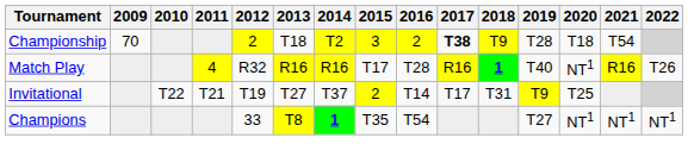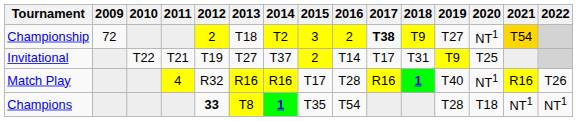Championship | 2009: 70 -> 72
Championship | 2019: T28 -> T27
Championship | 2020: T18 -> NT1
Championship | 2021: no background -> gold background
rows swapped: Match Play <-> Invitational
Champions | 2012: normal -> bold
Champions | 2019: T27 -> T28
Champions | 2020: NT1 -> T18
